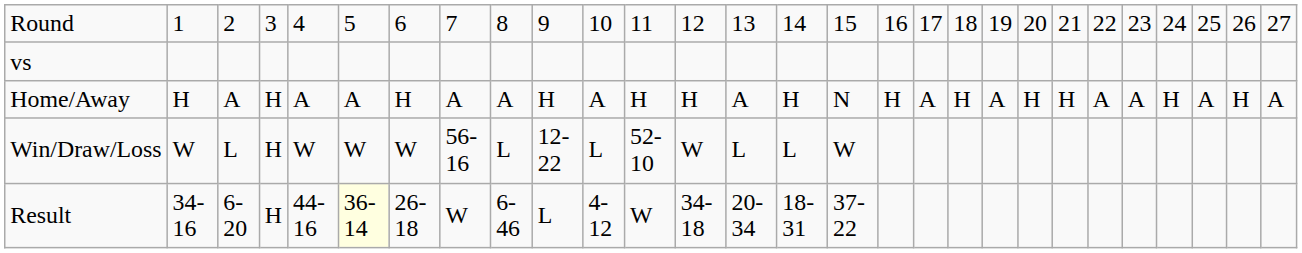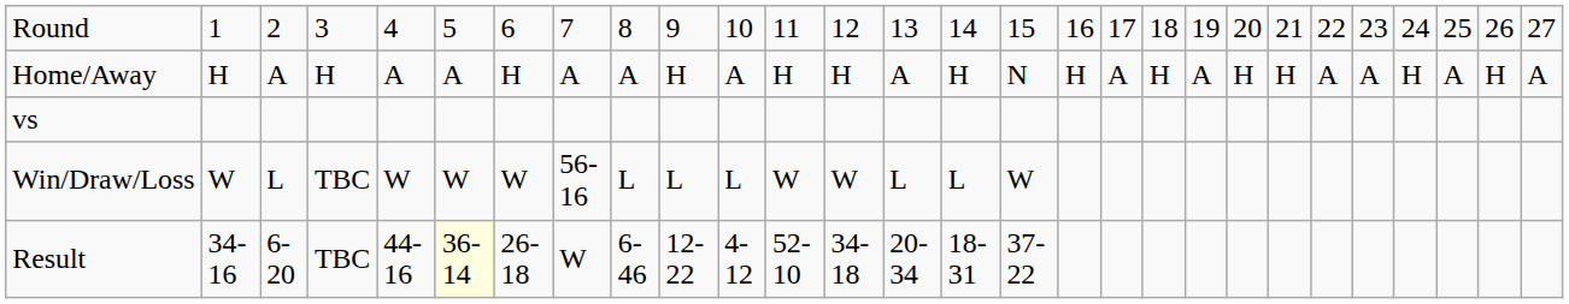rows swapped: vs <-> Home/Away
Win/Draw/Loss | column 4: H -> TBC
Win/Draw/Loss | column 10: 12-22 -> L
Win/Draw/Loss | column 12: 52-10 -> W
Result | column 4: H -> TBC
Result | column 10: L -> 12-22
Result | column 12: W -> 52-10
